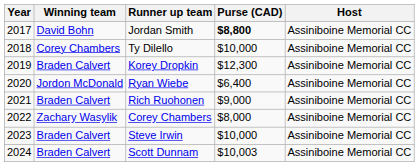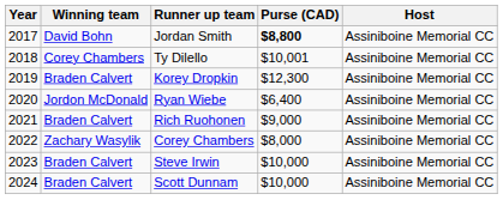Ty Dilello | Purse (CAD): $10,000 -> $10,001
Scott Dunnam | Purse (CAD): $10,003 -> $10,000
